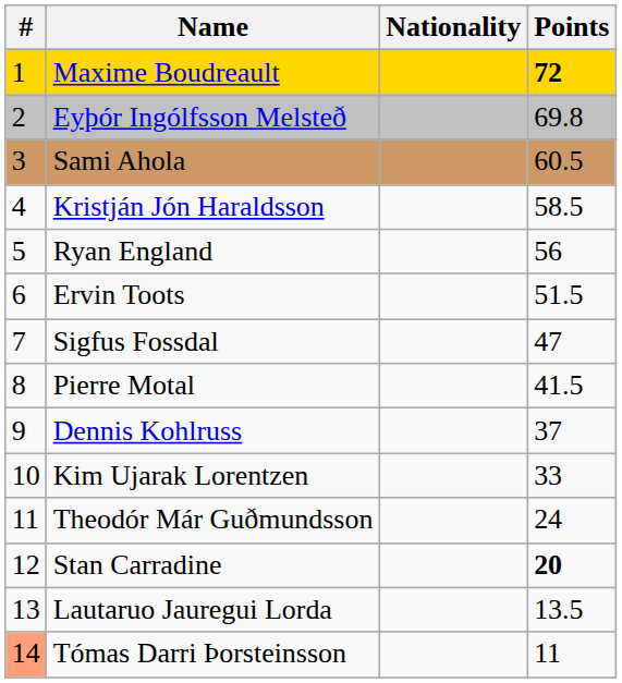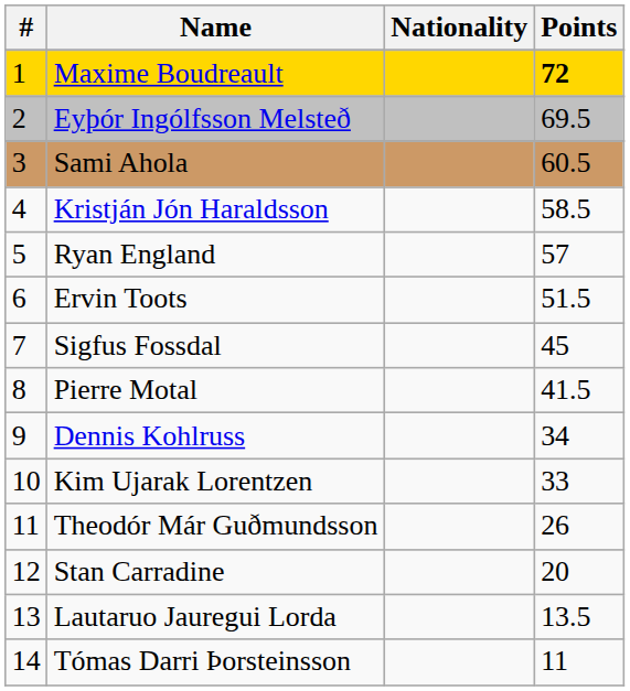Eyþór Ingólfsson Melsteð | Points: 69.8 -> 69.5
Ryan England | Points: 56 -> 57
Sigfus Fossdal | Points: 47 -> 45
Dennis Kohlruss | Points: 37 -> 34
Theodór Már Guðmundsson | Points: 24 -> 26
Stan Carradine | Points: bold -> normal
Tómas Darri Þorsteinsson | #: lightsalmon background -> no background
